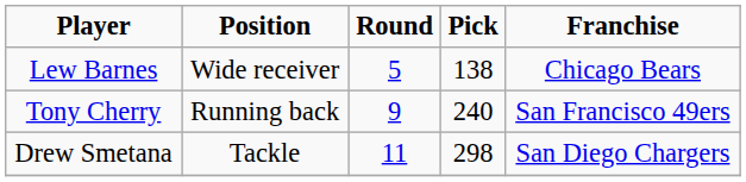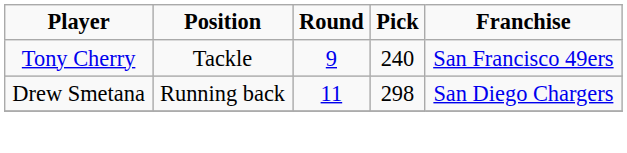- row: Lew Barnes | Wide receiver | 5 | 138 | Chicago Bears
Tony Cherry | Position: Running back -> Tackle
Drew Smetana | Position: Tackle -> Running back
